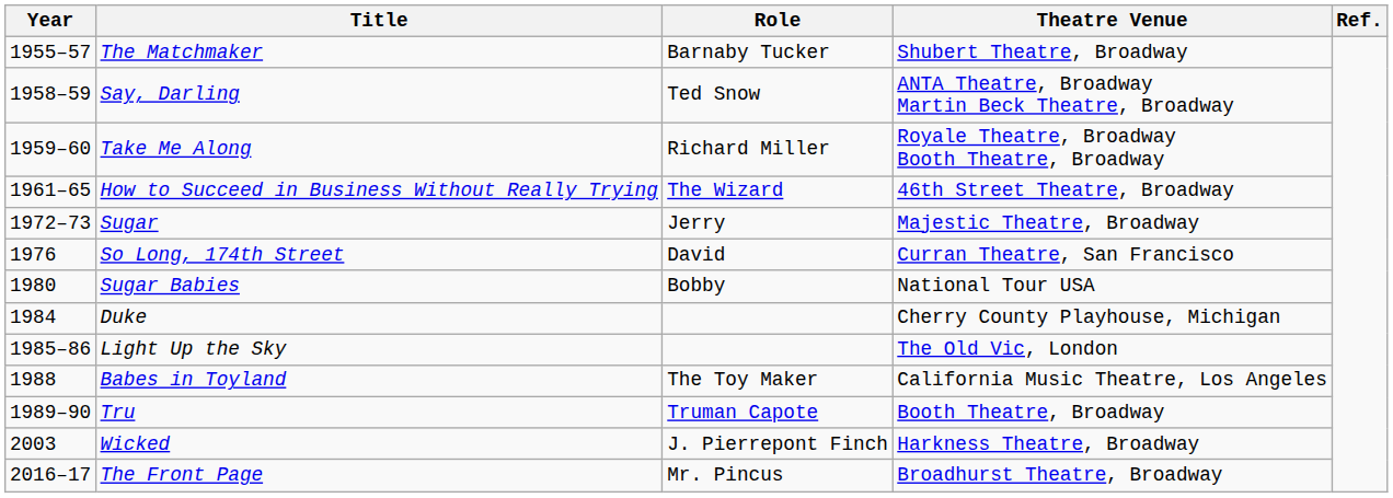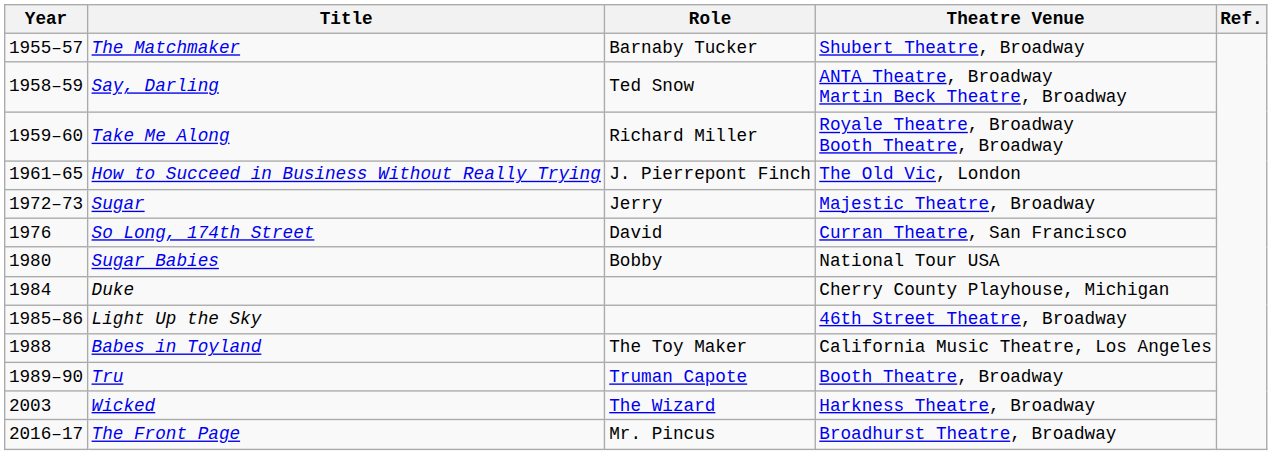How to Succeed in Business Without Really Trying | Role: The Wizard -> J. Pierrepont Finch
How to Succeed in Business Without Really Trying | Theatre Venue: 46th Street Theatre, Broadway -> The Old Vic, London
Light Up the Sky | Theatre Venue: The Old Vic, London -> 46th Street Theatre, Broadway
Wicked | Role: J. Pierrepont Finch -> The Wizard
